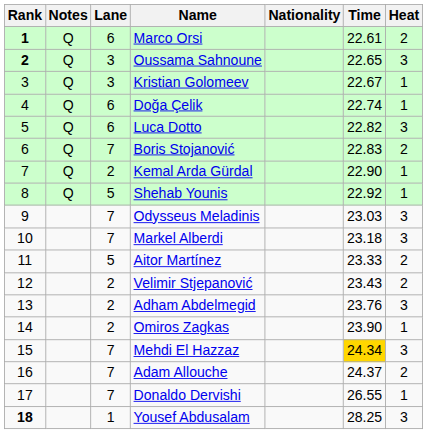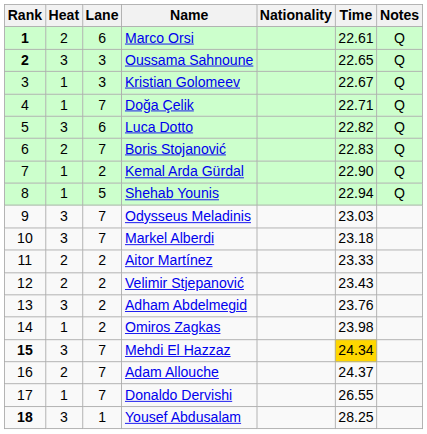columns swapped: Heat <-> Notes
Doğa Çelik | Lane: 6 -> 7
Doğa Çelik | Time: 22.74 -> 22.71
Shehab Younis | Time: 22.92 -> 22.94
Aitor Martínez | Lane: 5 -> 2
Omiros Zagkas | Time: 23.90 -> 23.98
Mehdi El Hazzaz | Rank: normal -> bold
